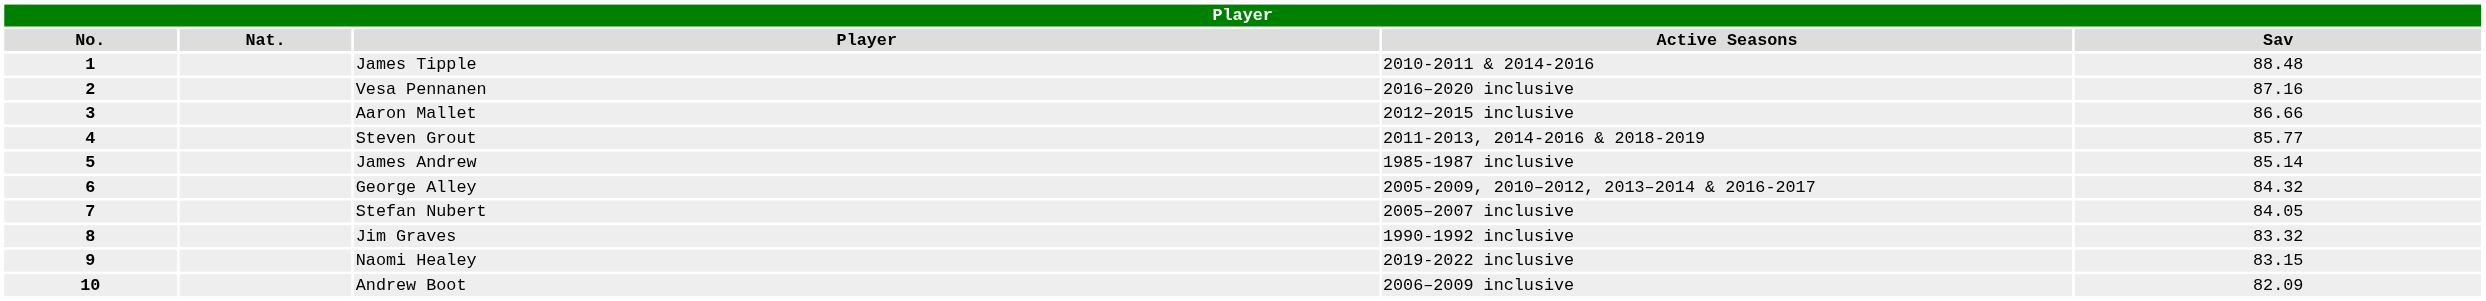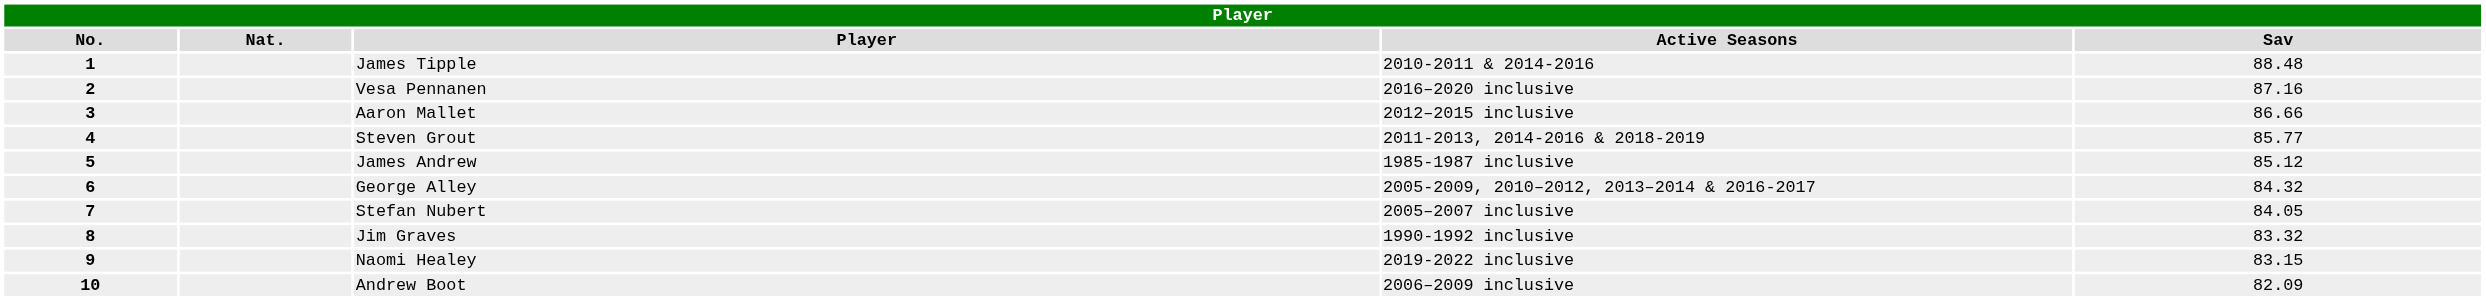James Andrew | Sav: 85.14 -> 85.12
